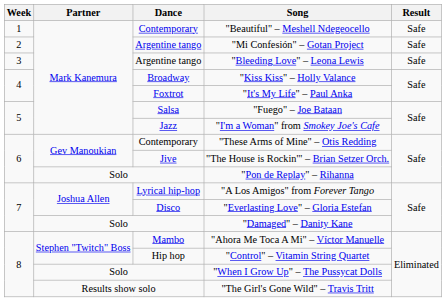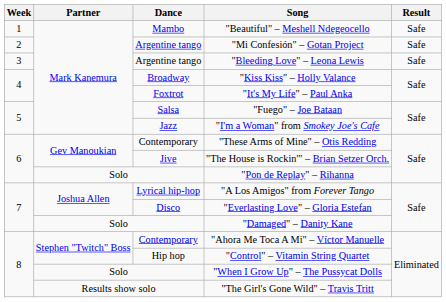"Beautiful" – Meshell Ndegeocello | Dance: Contemporary -> Mambo
"Ahora Me Toca A Mi" – Víctor Manuelle | Dance: Mambo -> Contemporary
